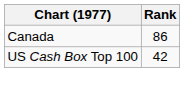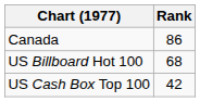+ row: US Billboard Hot 100 | 68
